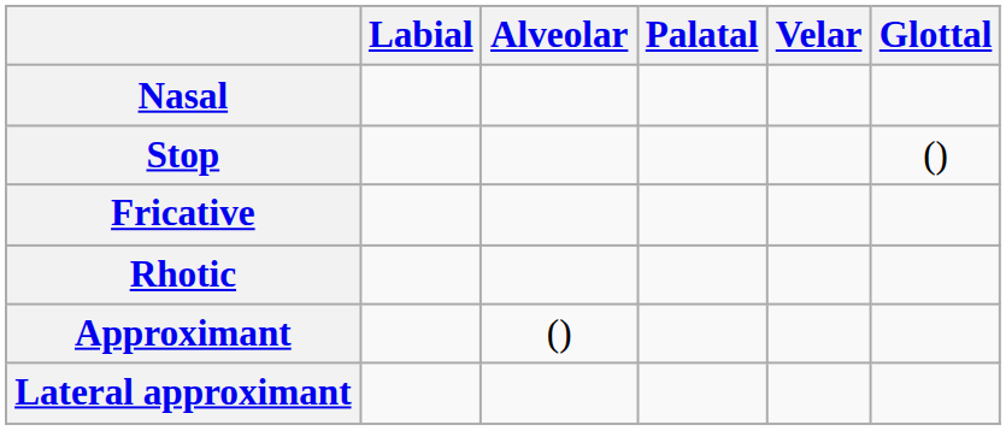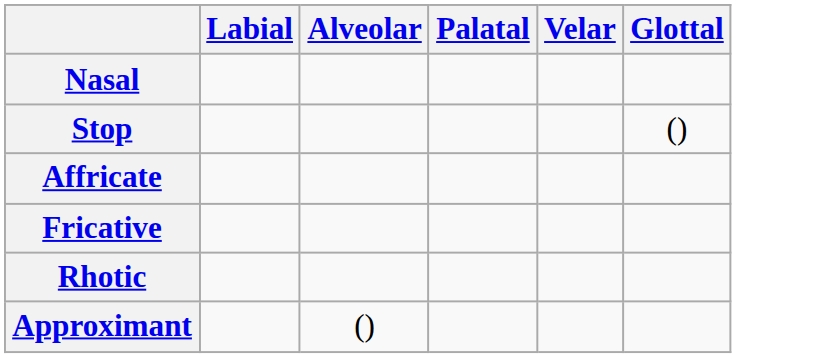+ row: Affricate
- row: Lateral approximant
